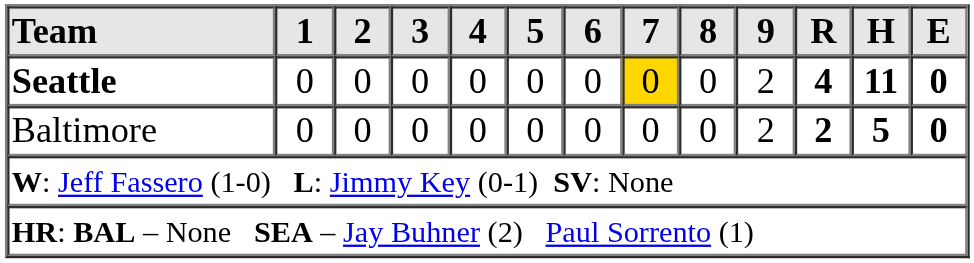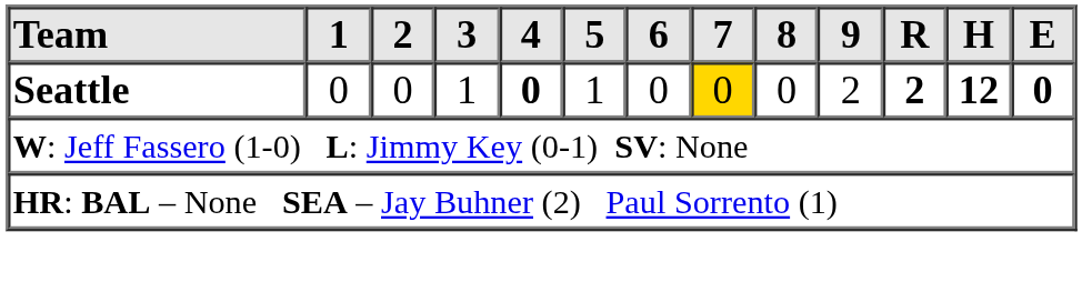Seattle | 3: 0 -> 1
Seattle | 4: normal -> bold
Seattle | 5: 0 -> 1
Seattle | R: 4 -> 2
Seattle | H: 11 -> 12
- row: Baltimore | 0 | 0 | 0 | 0 | 0 | 0 | 0 | 0 | 2 | 2 | 5 | 0
